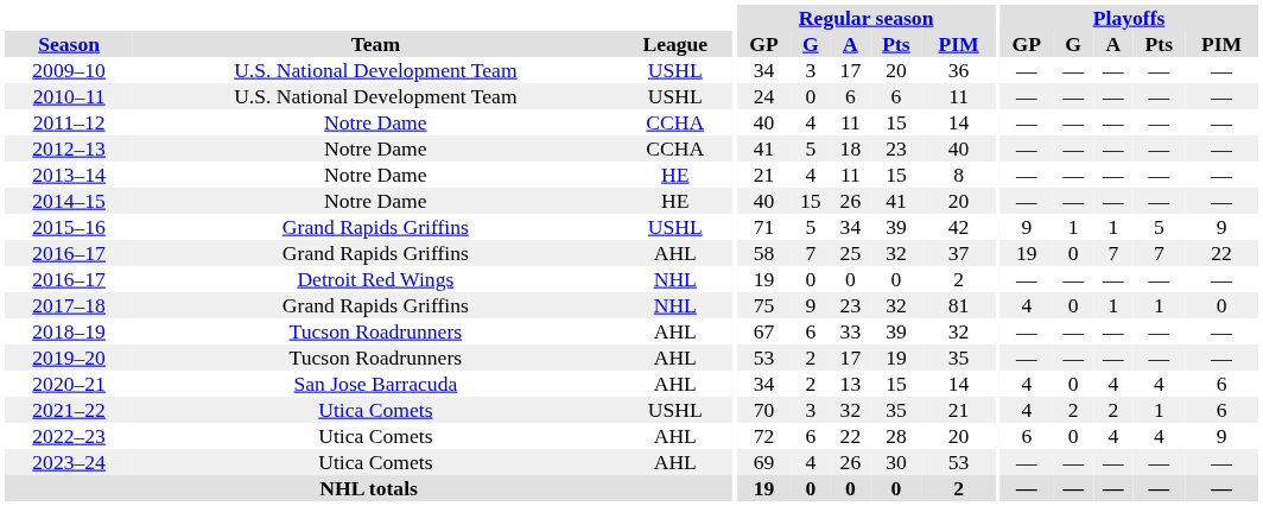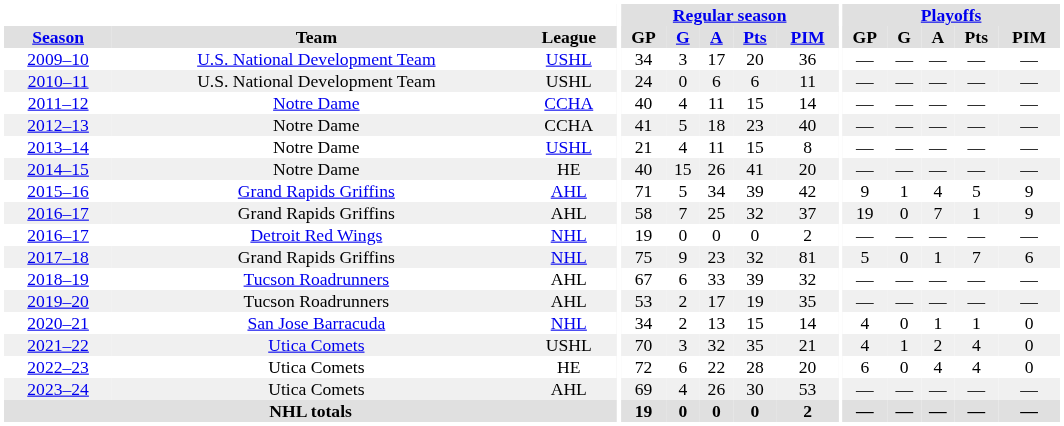2013–14 | League: HE -> USHL
2015–16 | League: USHL -> AHL
2015–16 | Playoffs / A: 1 -> 4
2016–17 / Grand Rapids Griffins | Playoffs / Pts: 7 -> 1
2016–17 / Grand Rapids Griffins | Playoffs / PIM: 22 -> 9
2017–18 | Playoffs / GP: 4 -> 5
2017–18 | Playoffs / Pts: 1 -> 7
2017–18 | Playoffs / PIM: 0 -> 6
2020–21 | League: AHL -> NHL
2020–21 | Playoffs / A: 4 -> 1
2020–21 | Playoffs / Pts: 4 -> 1
2020–21 | Playoffs / PIM: 6 -> 0
2021–22 | Playoffs / G: 2 -> 1
2021–22 | Playoffs / Pts: 1 -> 4
2021–22 | Playoffs / PIM: 6 -> 0
2022–23 | League: AHL -> HE
2022–23 | Playoffs / PIM: 9 -> 0
